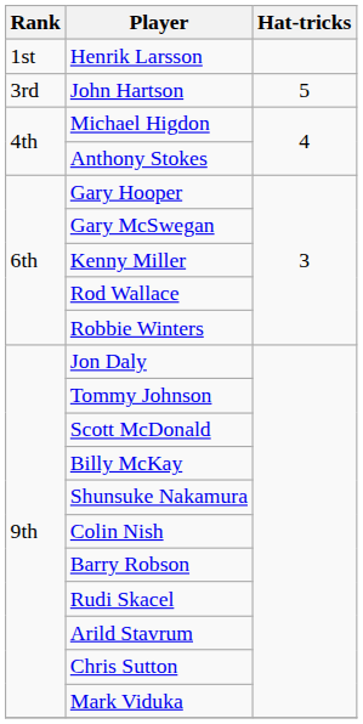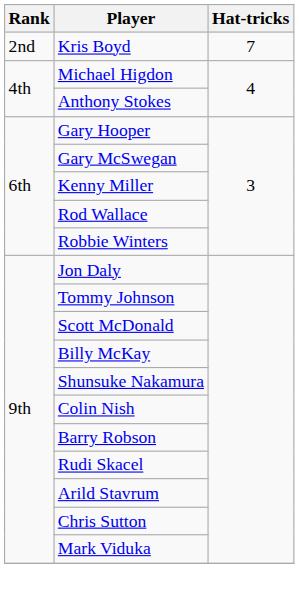- row: 1st | Henrik Larsson
+ row: 2nd | Kris Boyd | 7
- row: 3rd | John Hartson | 5
